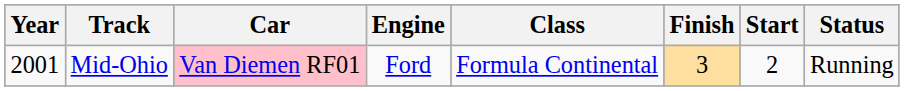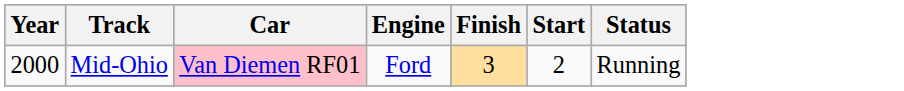- column: Class | Formula Continental
Mid-Ohio | Year: 2001 -> 2000
